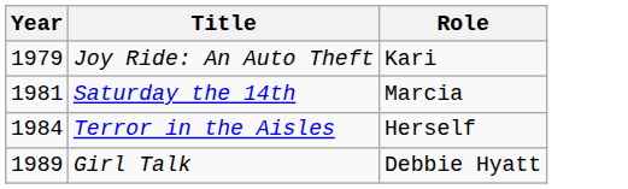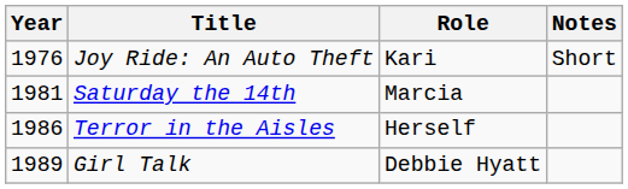+ column: Notes | Short
Joy Ride: An Auto Theft | Year: 1979 -> 1976
Terror in the Aisles | Year: 1984 -> 1986
